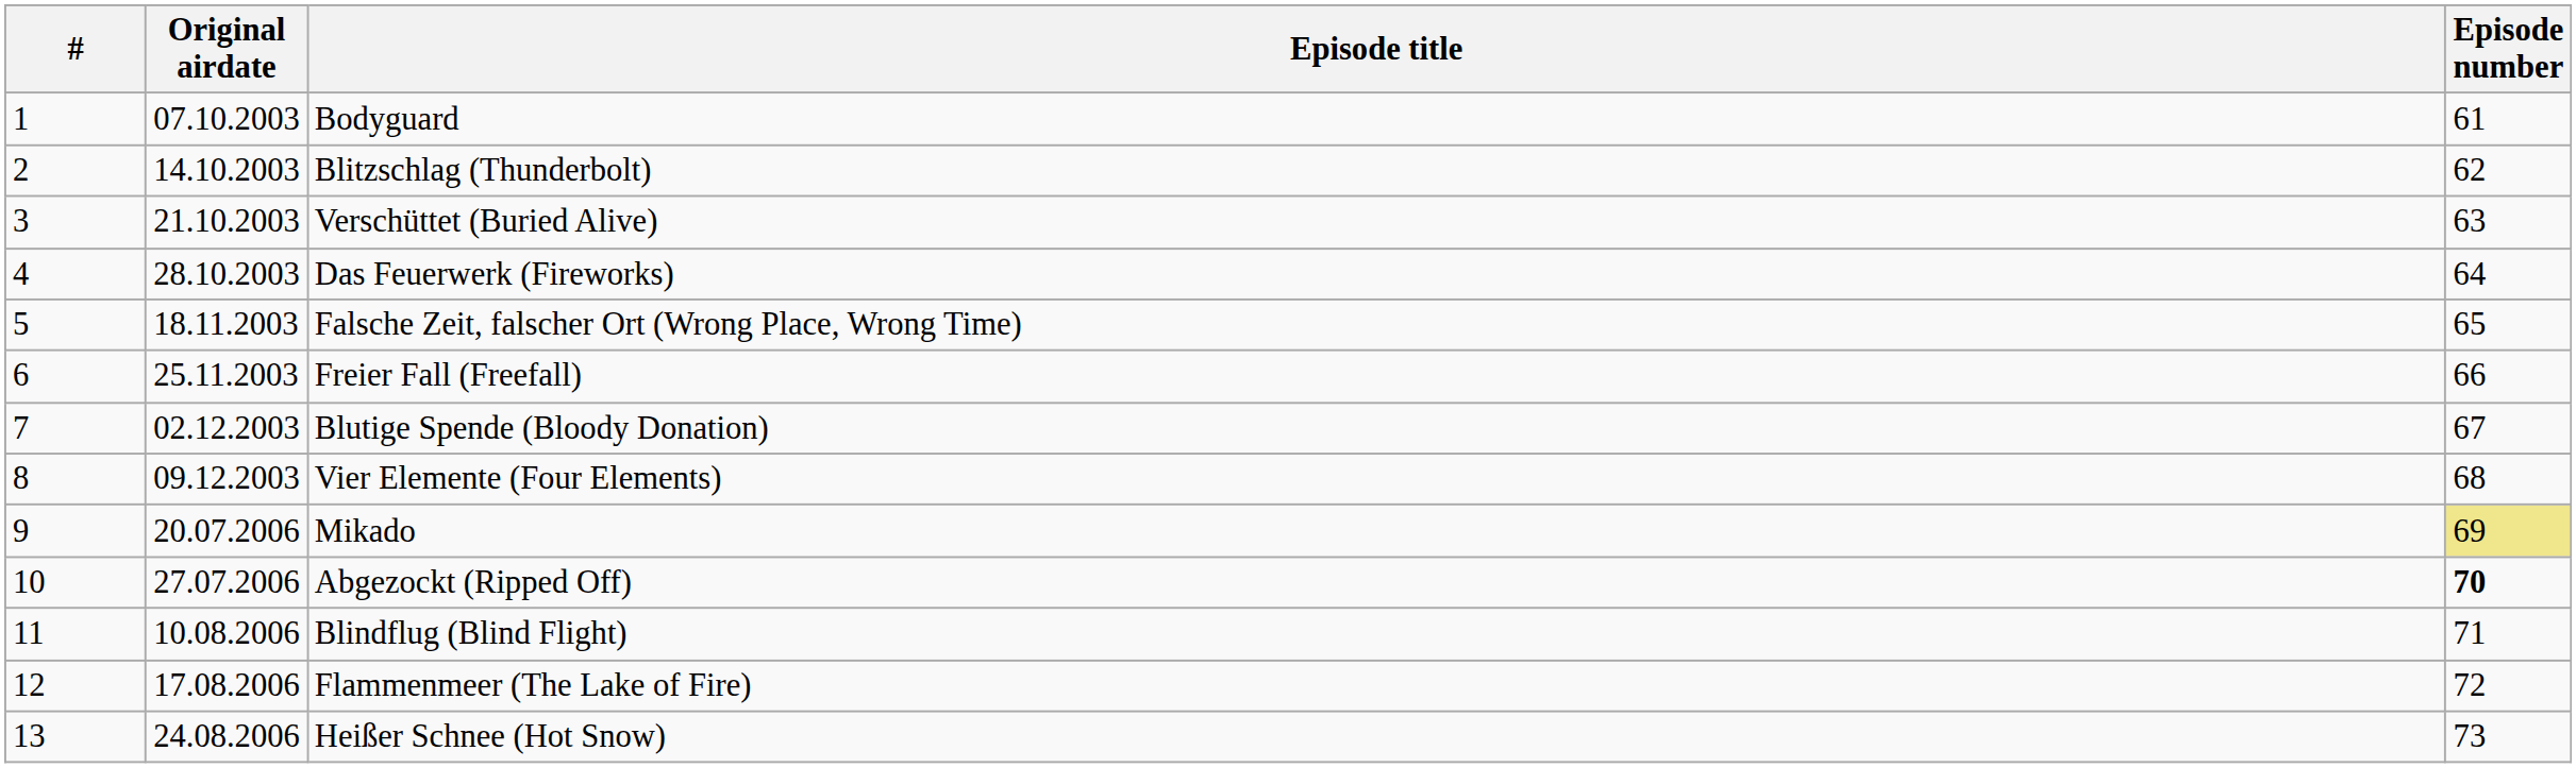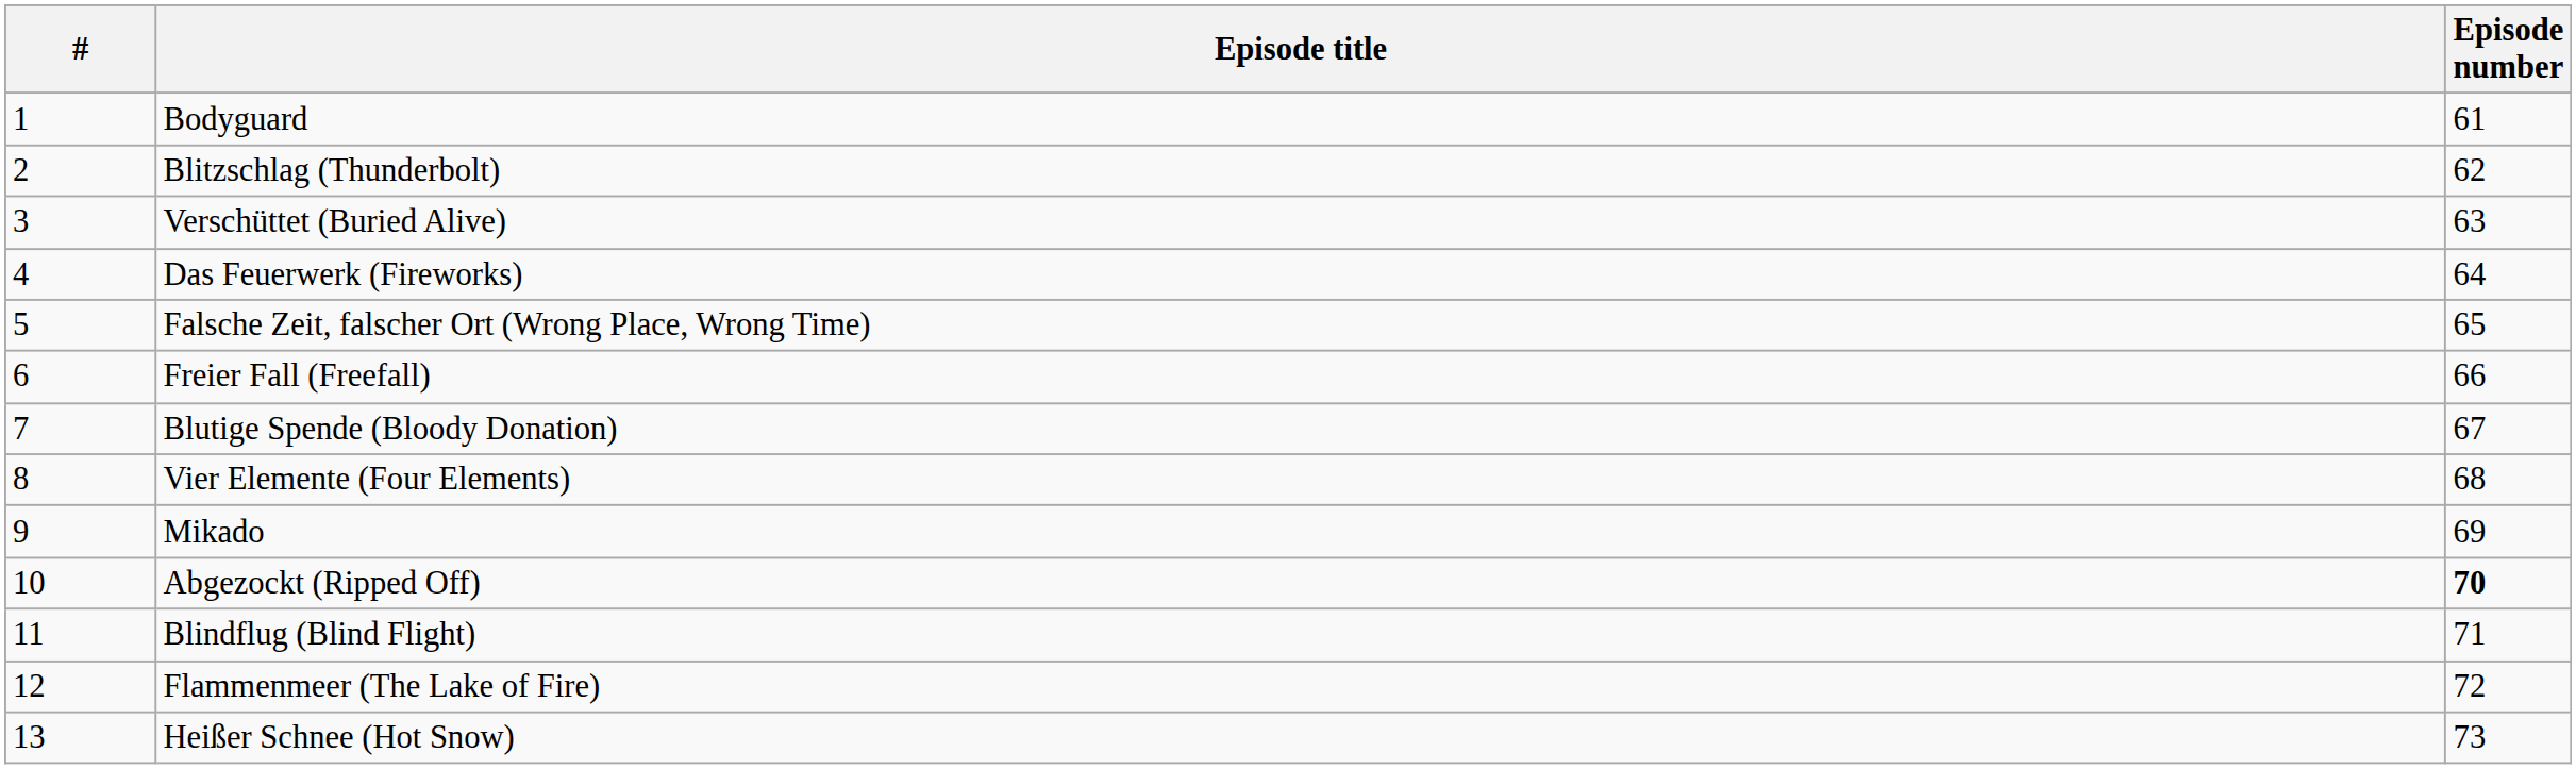- column: Original airdate | 07.10.2003 | 14.10.2003 | 21.10.2003 | 28.10.2003 | 18.11.2003 | 25.11.2003 | 02.12.2003 | 09.12.2003 | 20.07.2006 | 27.07.2006 | 10.08.2006 | 17.08.2006 | 24.08.2006
Mikado | Episode number: khaki background -> no background
